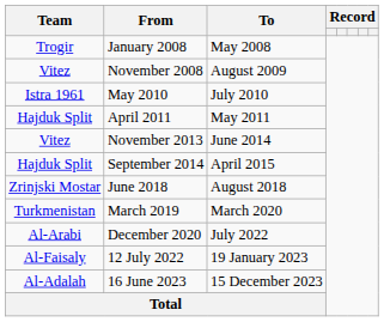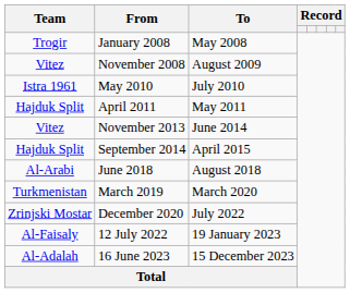June 2018 | Team: Zrinjski Mostar -> Al-Arabi
December 2020 | Team: Al-Arabi -> Zrinjski Mostar
